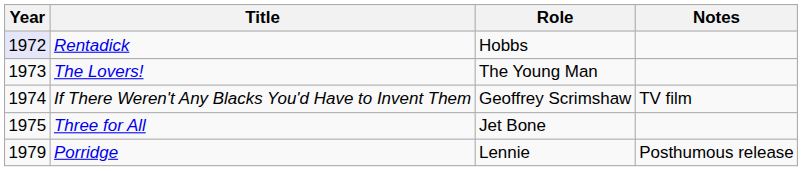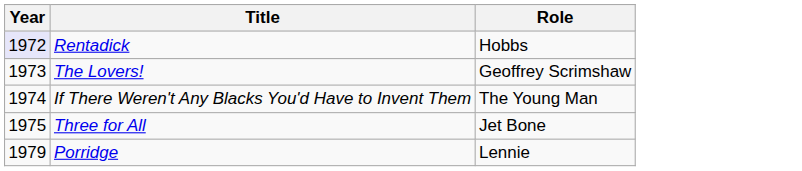- column: Notes | TV film | Posthumous release
The Lovers! | Role: The Young Man -> Geoffrey Scrimshaw
If There Weren't Any Blacks You'd Have to Invent Them | Role: Geoffrey Scrimshaw -> The Young Man
